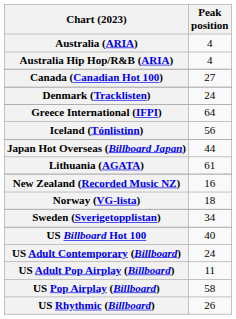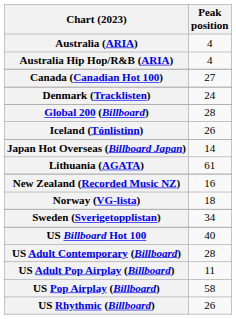+ row: Global 200 (Billboard) | 28
- row: Greece International (IFPI) | 64
Iceland (Tónlistinn) | Peak position: 56 -> 26
Japan Hot Overseas (Billboard Japan) | Peak position: 44 -> 14
US Adult Contemporary (Billboard) | Peak position: 24 -> 28
